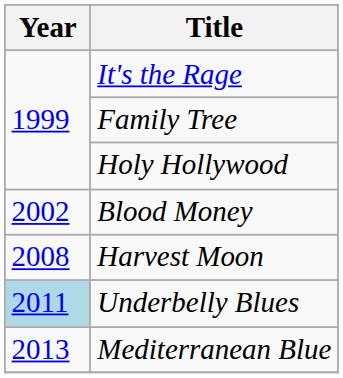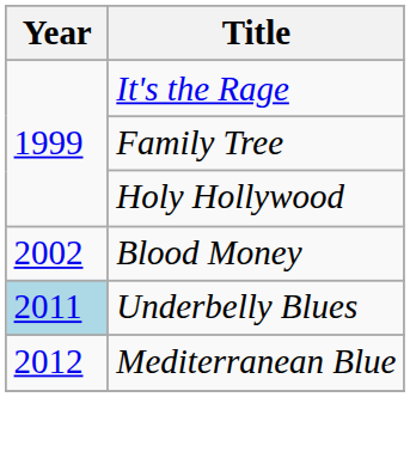- row: 2008 | Harvest Moon
Mediterranean Blue | Year: 2013 -> 2012
